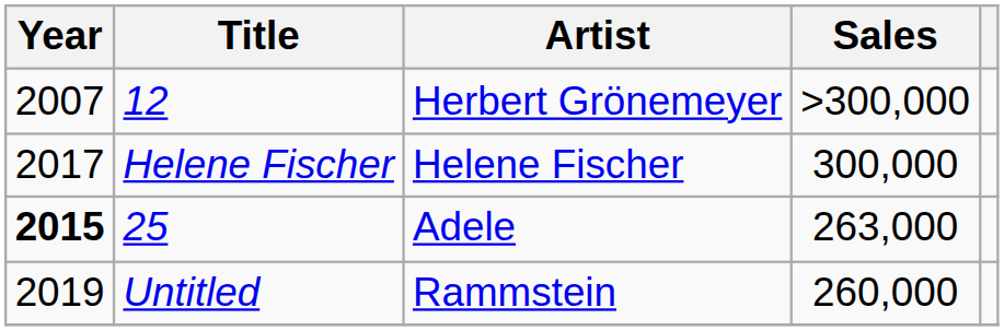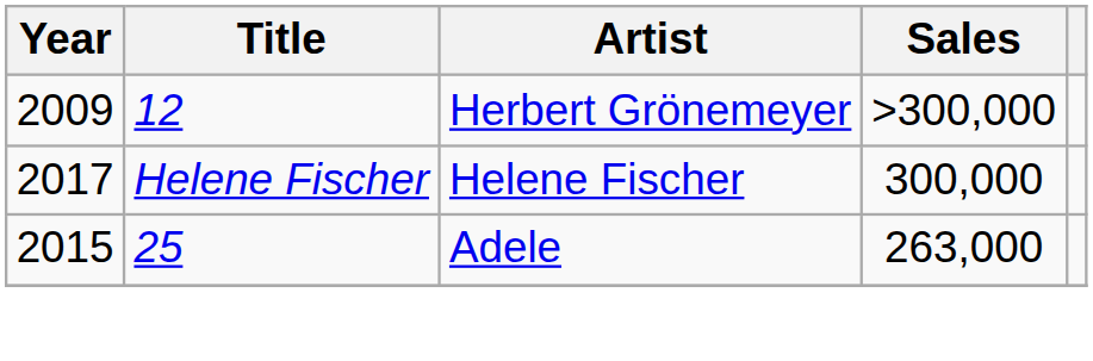12 | Year: 2007 -> 2009
25 | Year: bold -> normal
- row: 2019 | Untitled | Rammstein | 260,000
